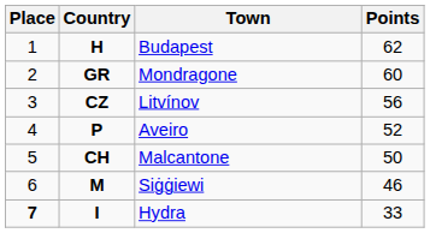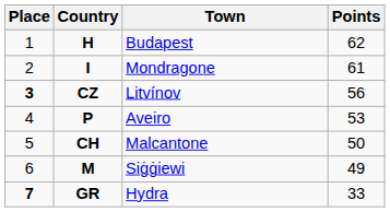Mondragone | Country: GR -> I
Mondragone | Points: 60 -> 61
Litvínov | Place: normal -> bold
Aveiro | Points: 52 -> 53
Siġġiewi | Points: 46 -> 49
Hydra | Country: I -> GR
